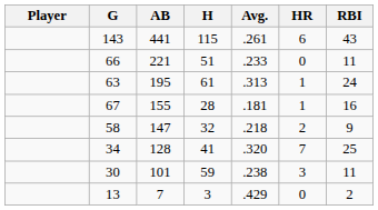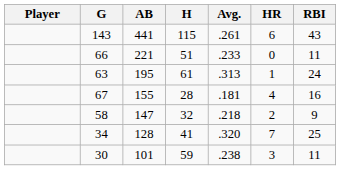67 | HR: 1 -> 4
- row: 13 | 7 | 3 | .429 | 0 | 2
